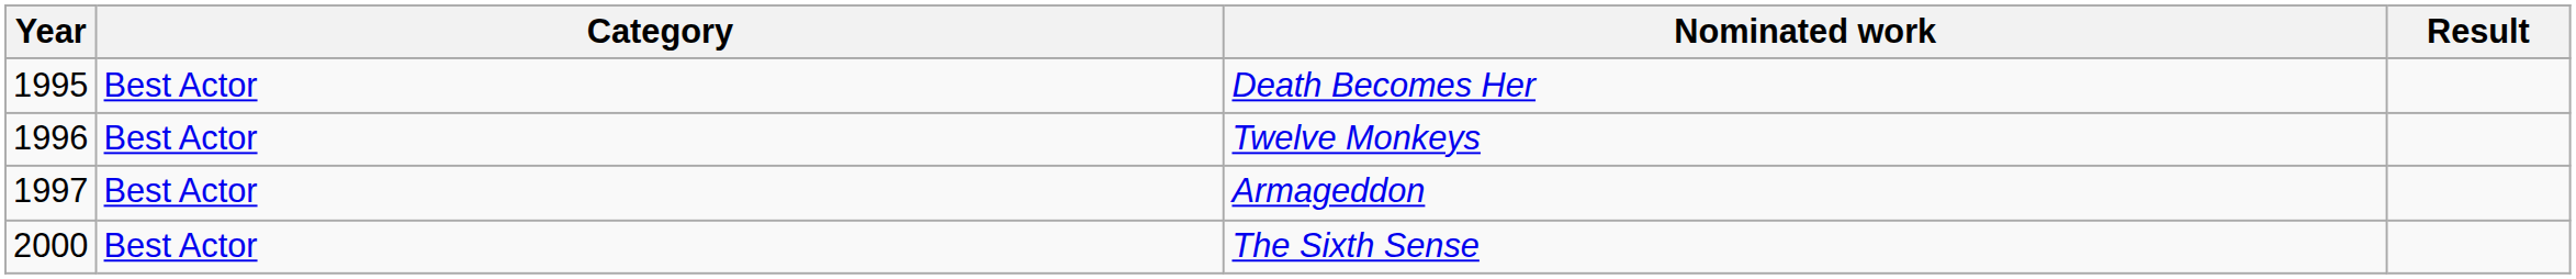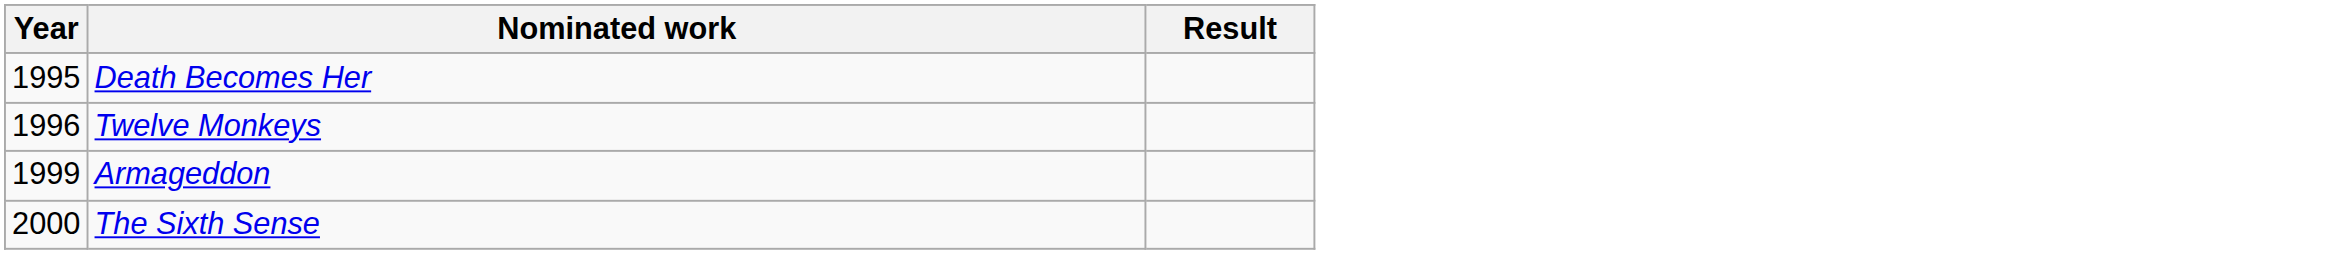- column: Category | Best Actor | Best Actor | Best Actor | Best Actor
Armageddon | Year: 1997 -> 1999
